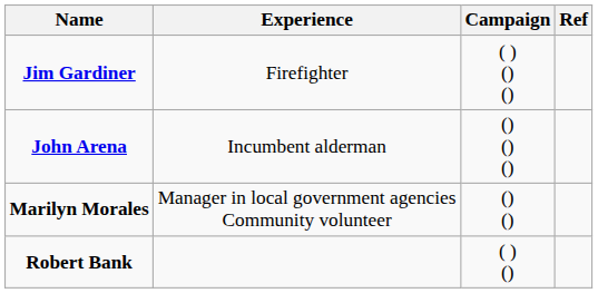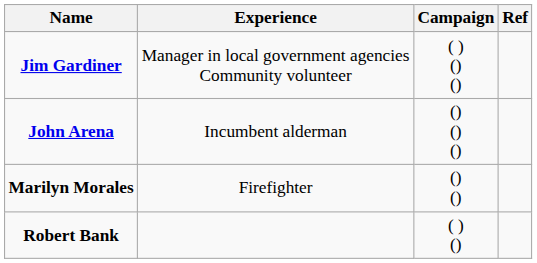Jim Gardiner | Experience: Firefighter -> Manager in local government agencies Community volunteer
Marilyn Morales | Experience: Manager in local government agencies Community volunteer -> Firefighter
